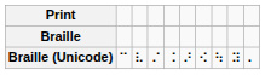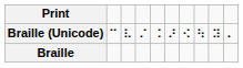rows swapped: Braille <-> Braille (Unicode)
